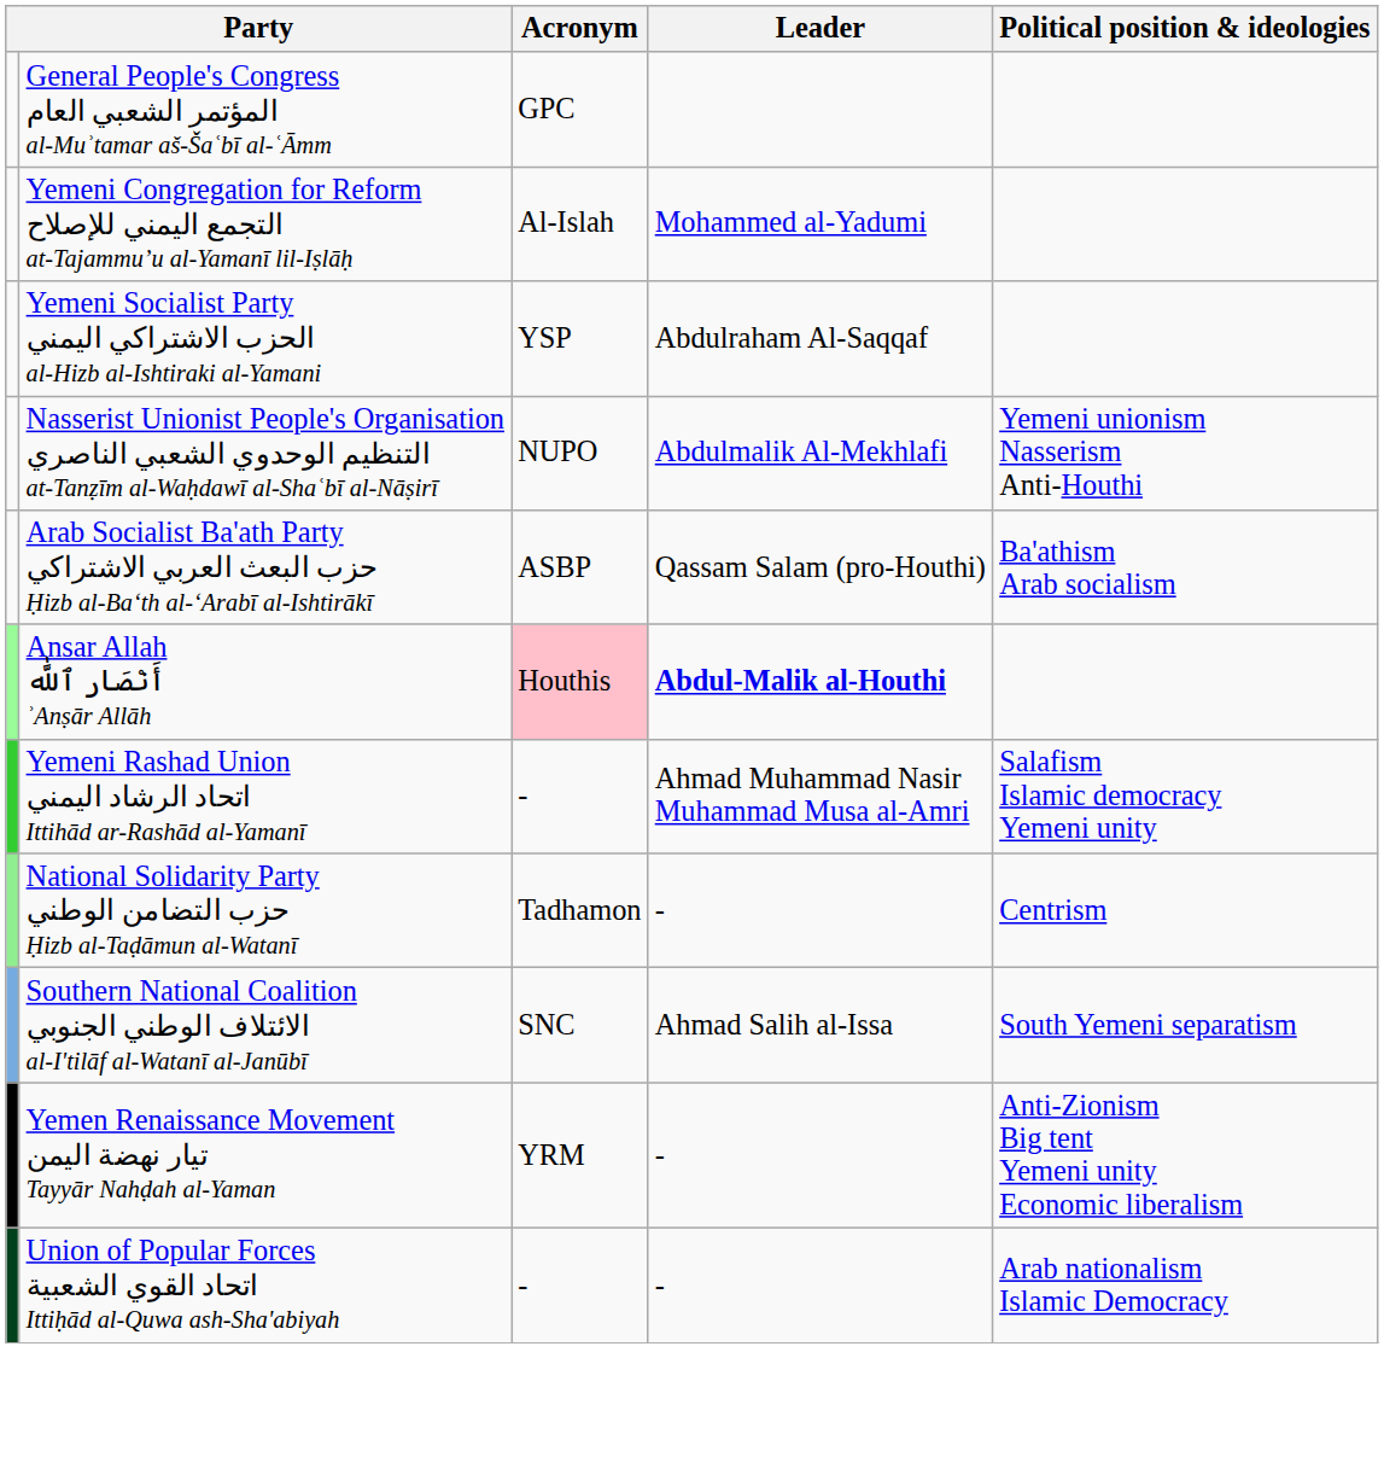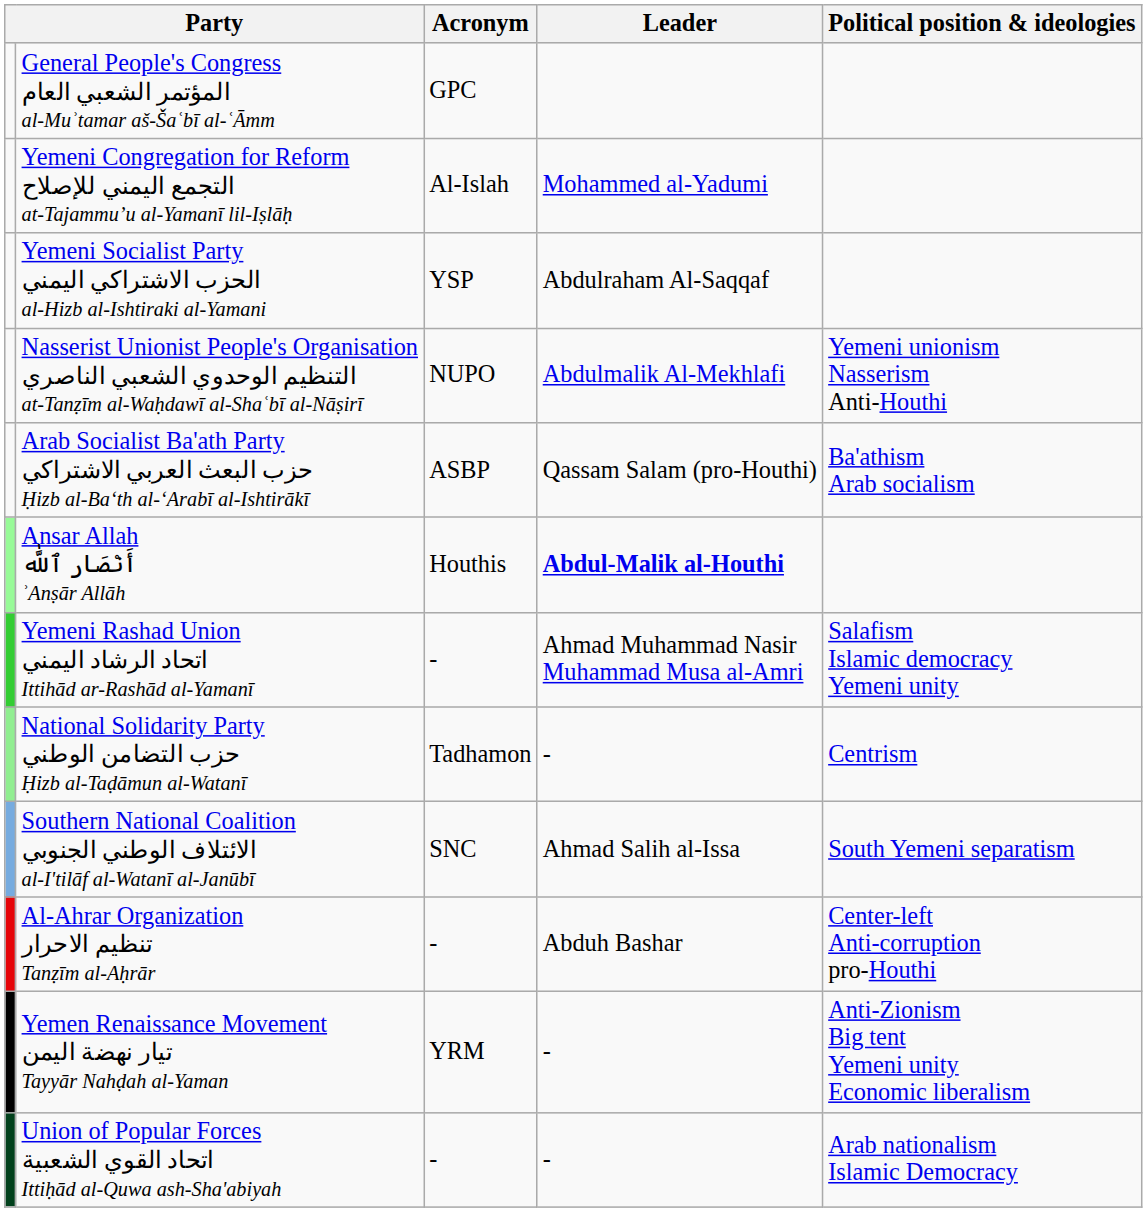Ansar Allah أَنْصَار ٱللَّٰه ʾAnṣār Allāh | Acronym: pink background -> no background
+ row: Al-Ahrar Organization تنظيم الاحرار Tanẓīm al-Aḥrār | - | Abduh Bashar | Center-left Anti-corruption pro-Houthi
